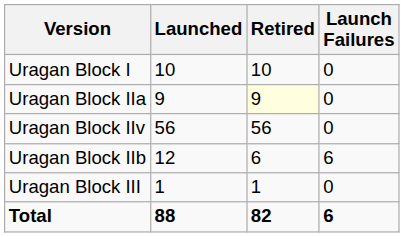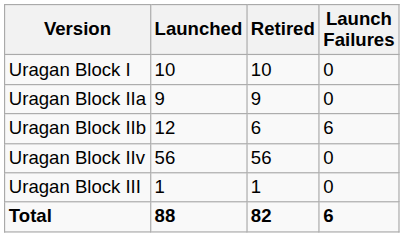Uragan Block IIa | Retired: lightyellow background -> no background
rows swapped: Uragan Block IIb <-> Uragan Block IIv
